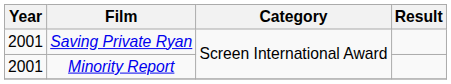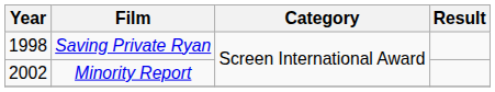Saving Private Ryan | Year: 2001 -> 1998
Minority Report | Year: 2001 -> 2002
